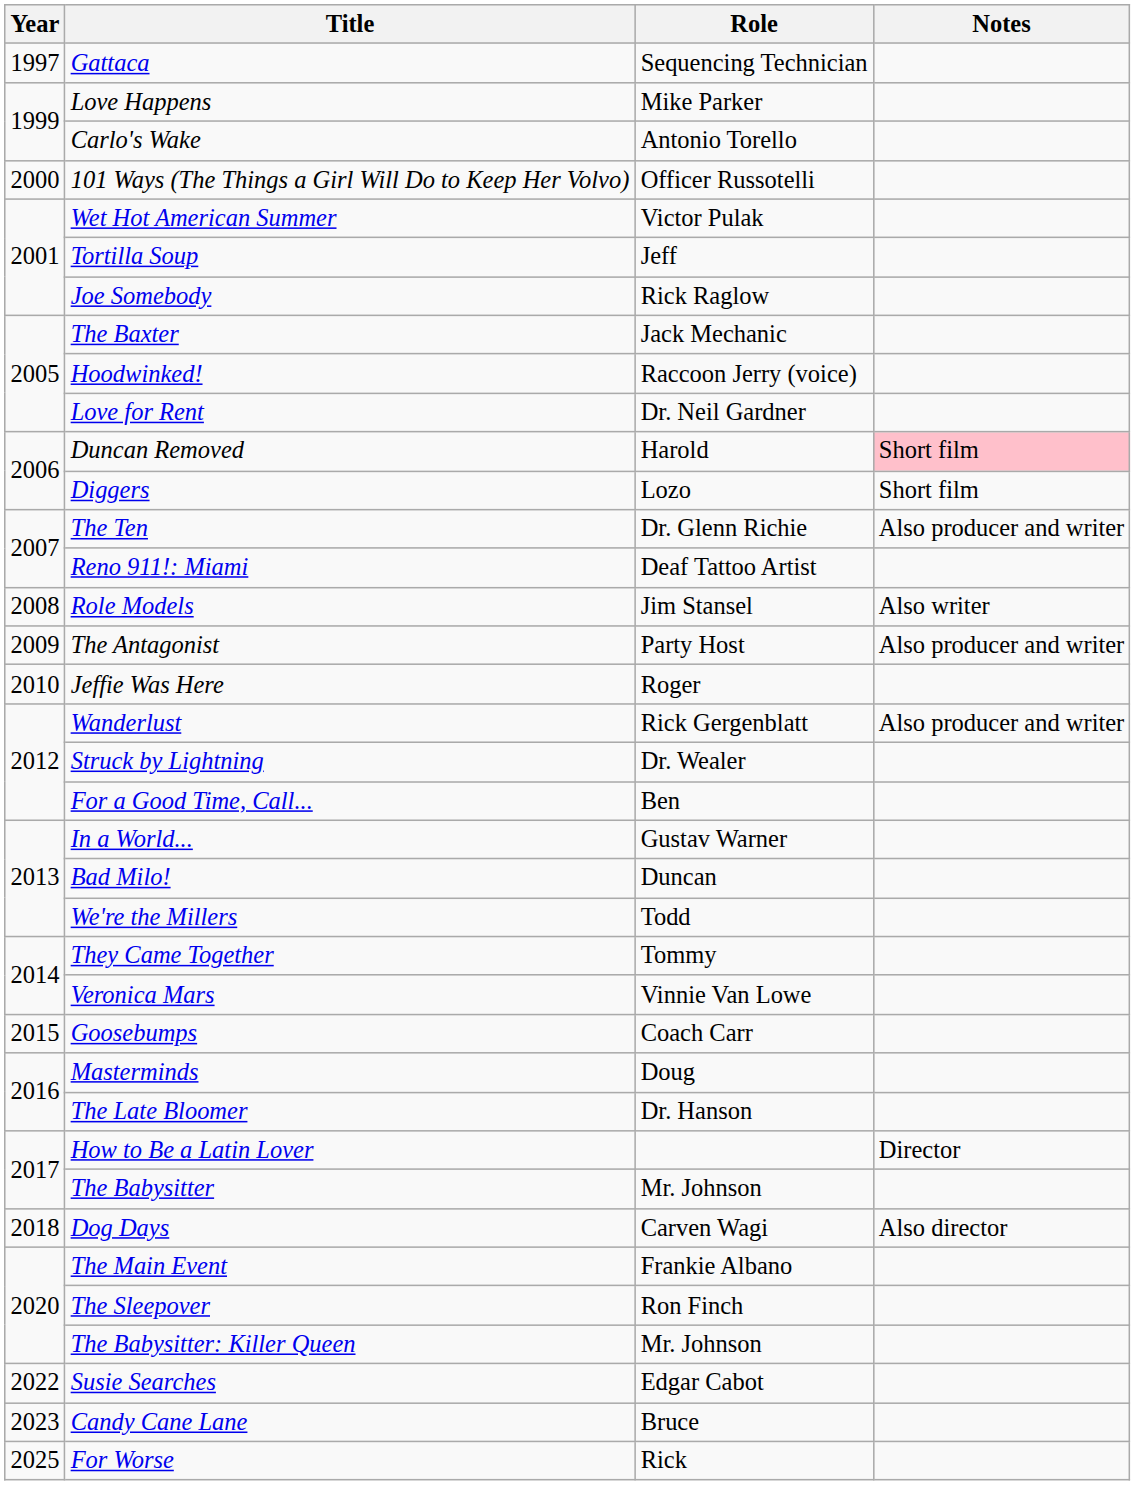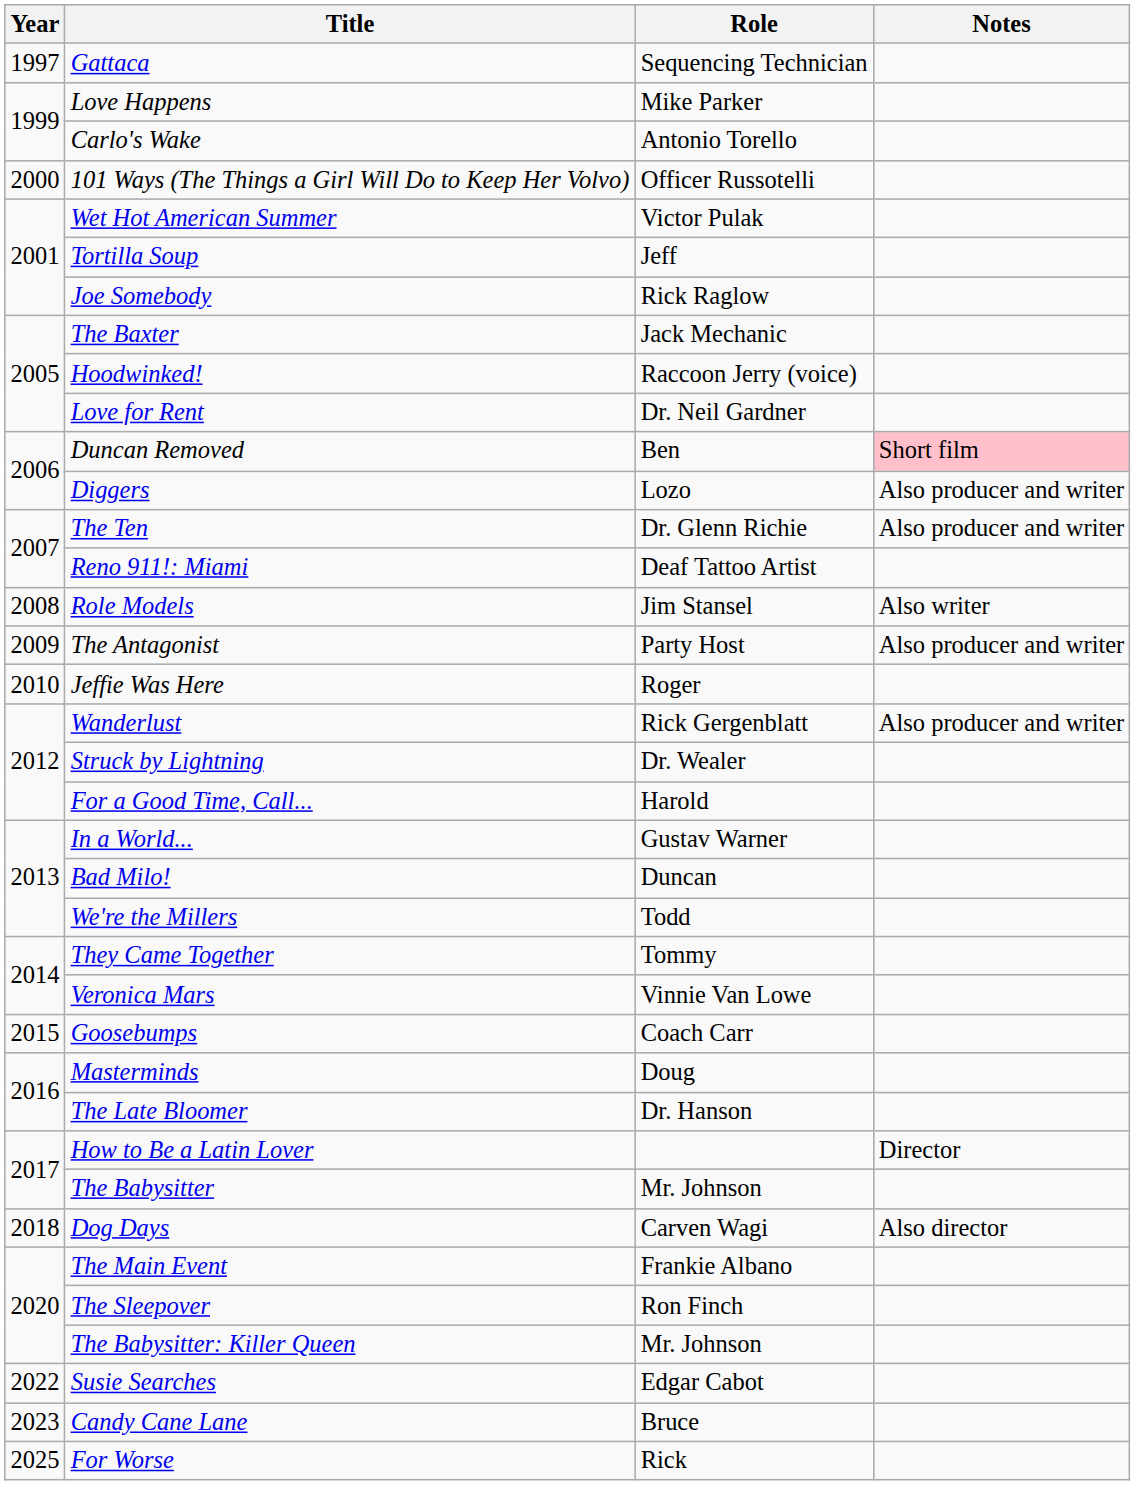Duncan Removed | Role: Harold -> Ben
Diggers | Notes: Short film -> Also producer and writer
For a Good Time, Call... | Role: Ben -> Harold
